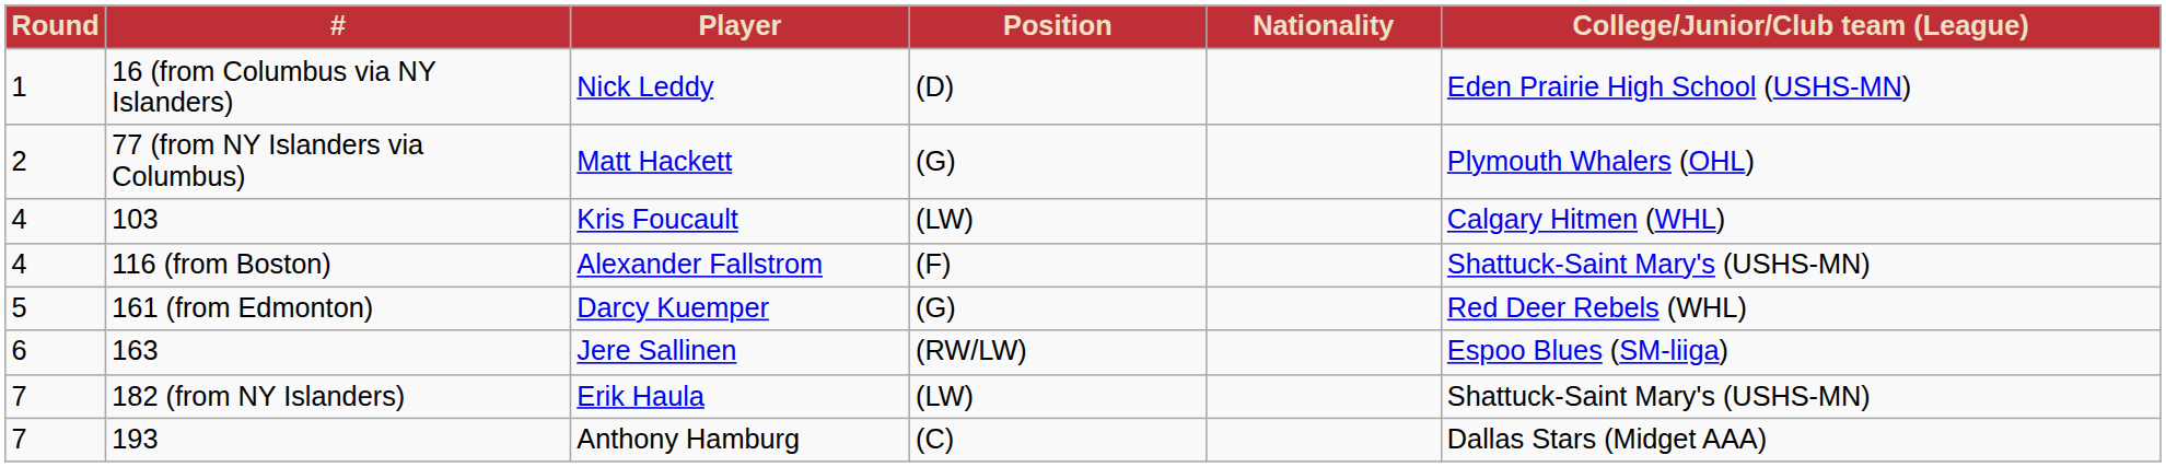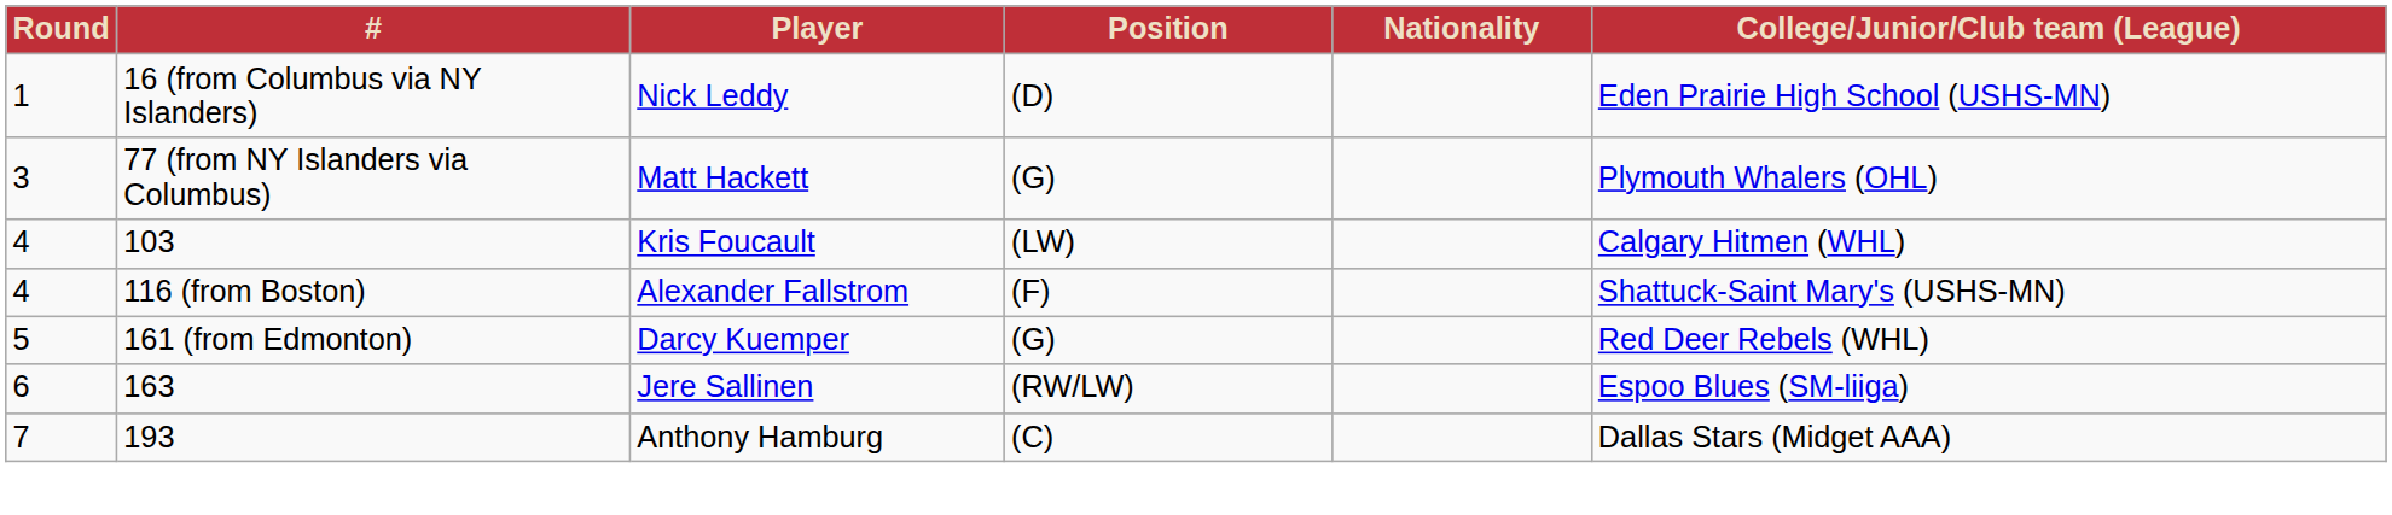77 (from NY Islanders via Columbus) | Round: 2 -> 3
- row: 7 | 182 (from NY Islanders) | Erik Haula | (LW) | Shattuck-Saint Mary's (USHS-MN)
